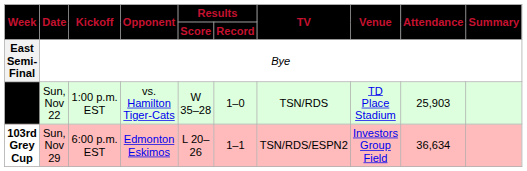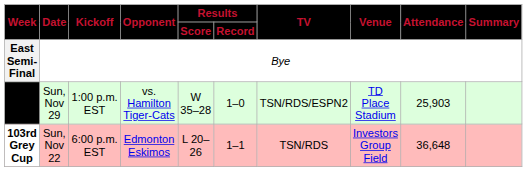East Final | Date: Sun, Nov 22 -> Sun, Nov 29
East Final | TV: TSN/RDS -> TSN/RDS/ESPN2
103rd Grey Cup | Date: Sun, Nov 29 -> Sun, Nov 22
103rd Grey Cup | TV: TSN/RDS/ESPN2 -> TSN/RDS
103rd Grey Cup | Attendance: 36,634 -> 36,648
